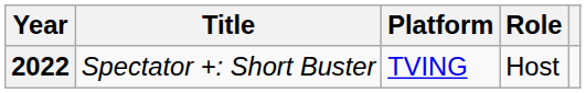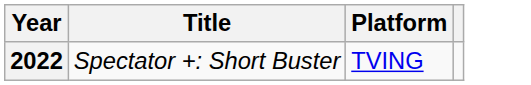- column: Role | Host
